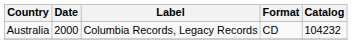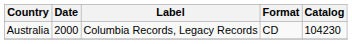Australia | Catalog: 104232 -> 104230
